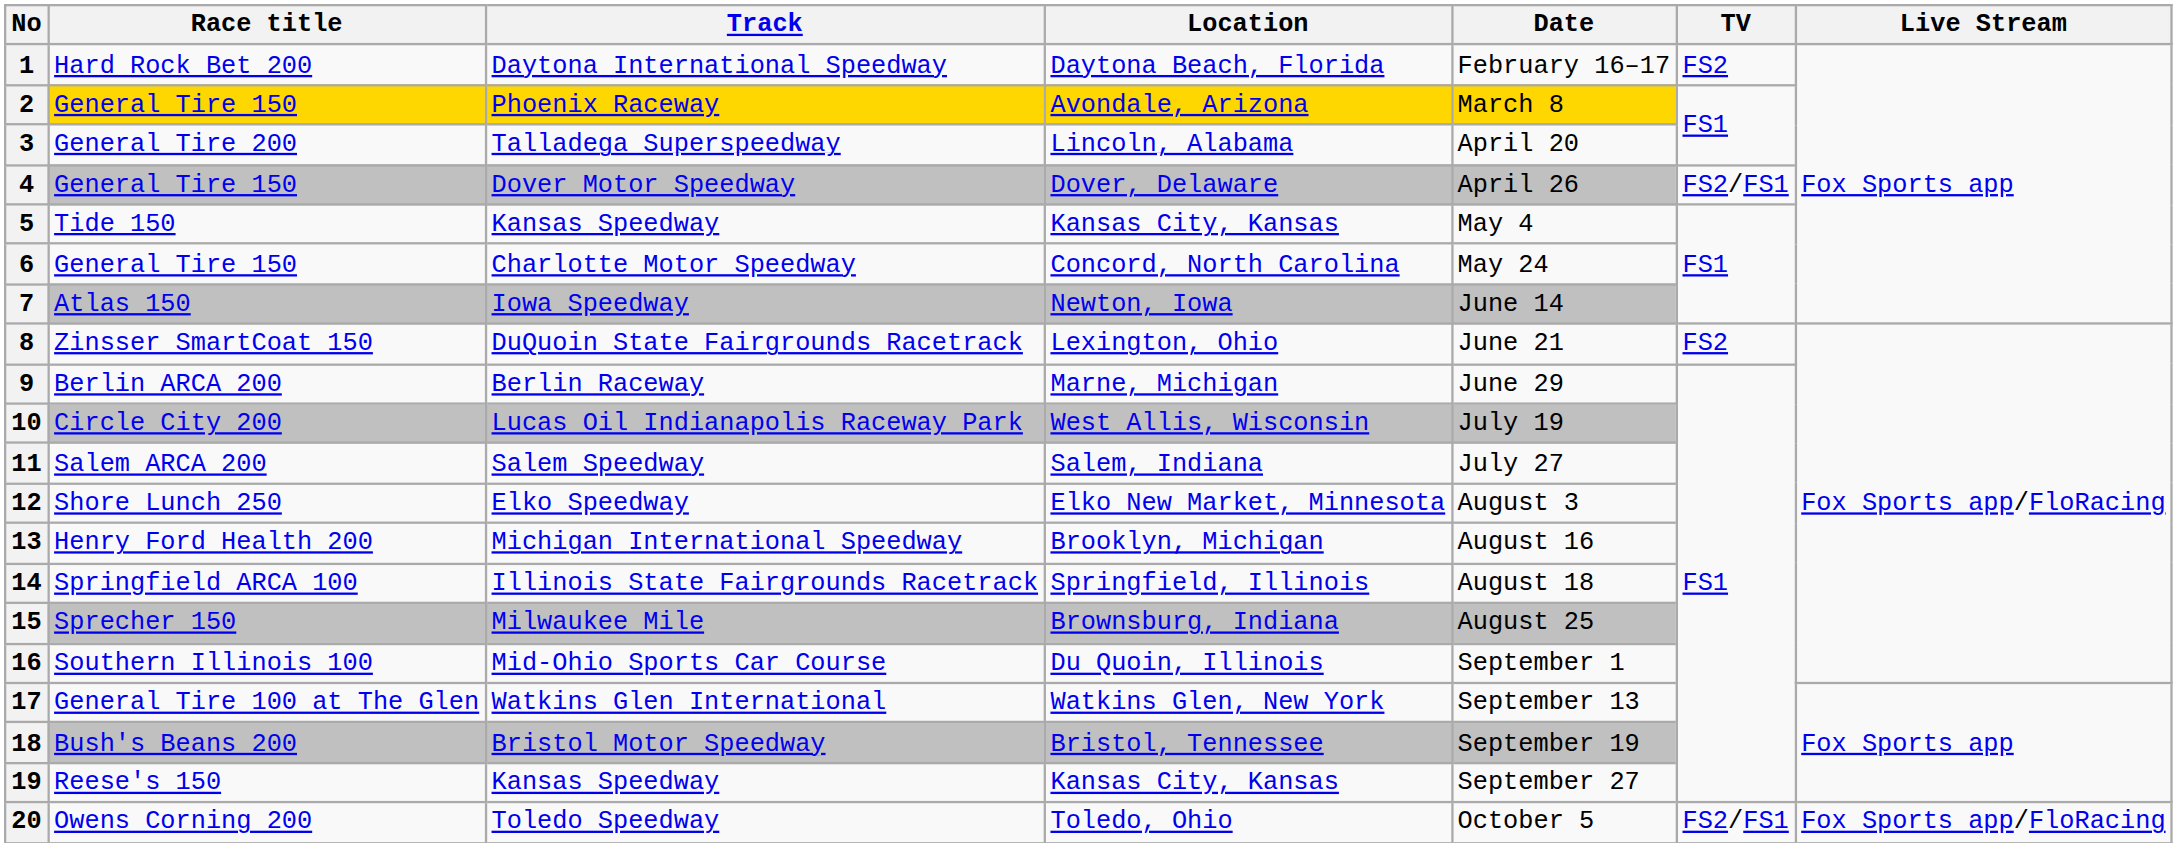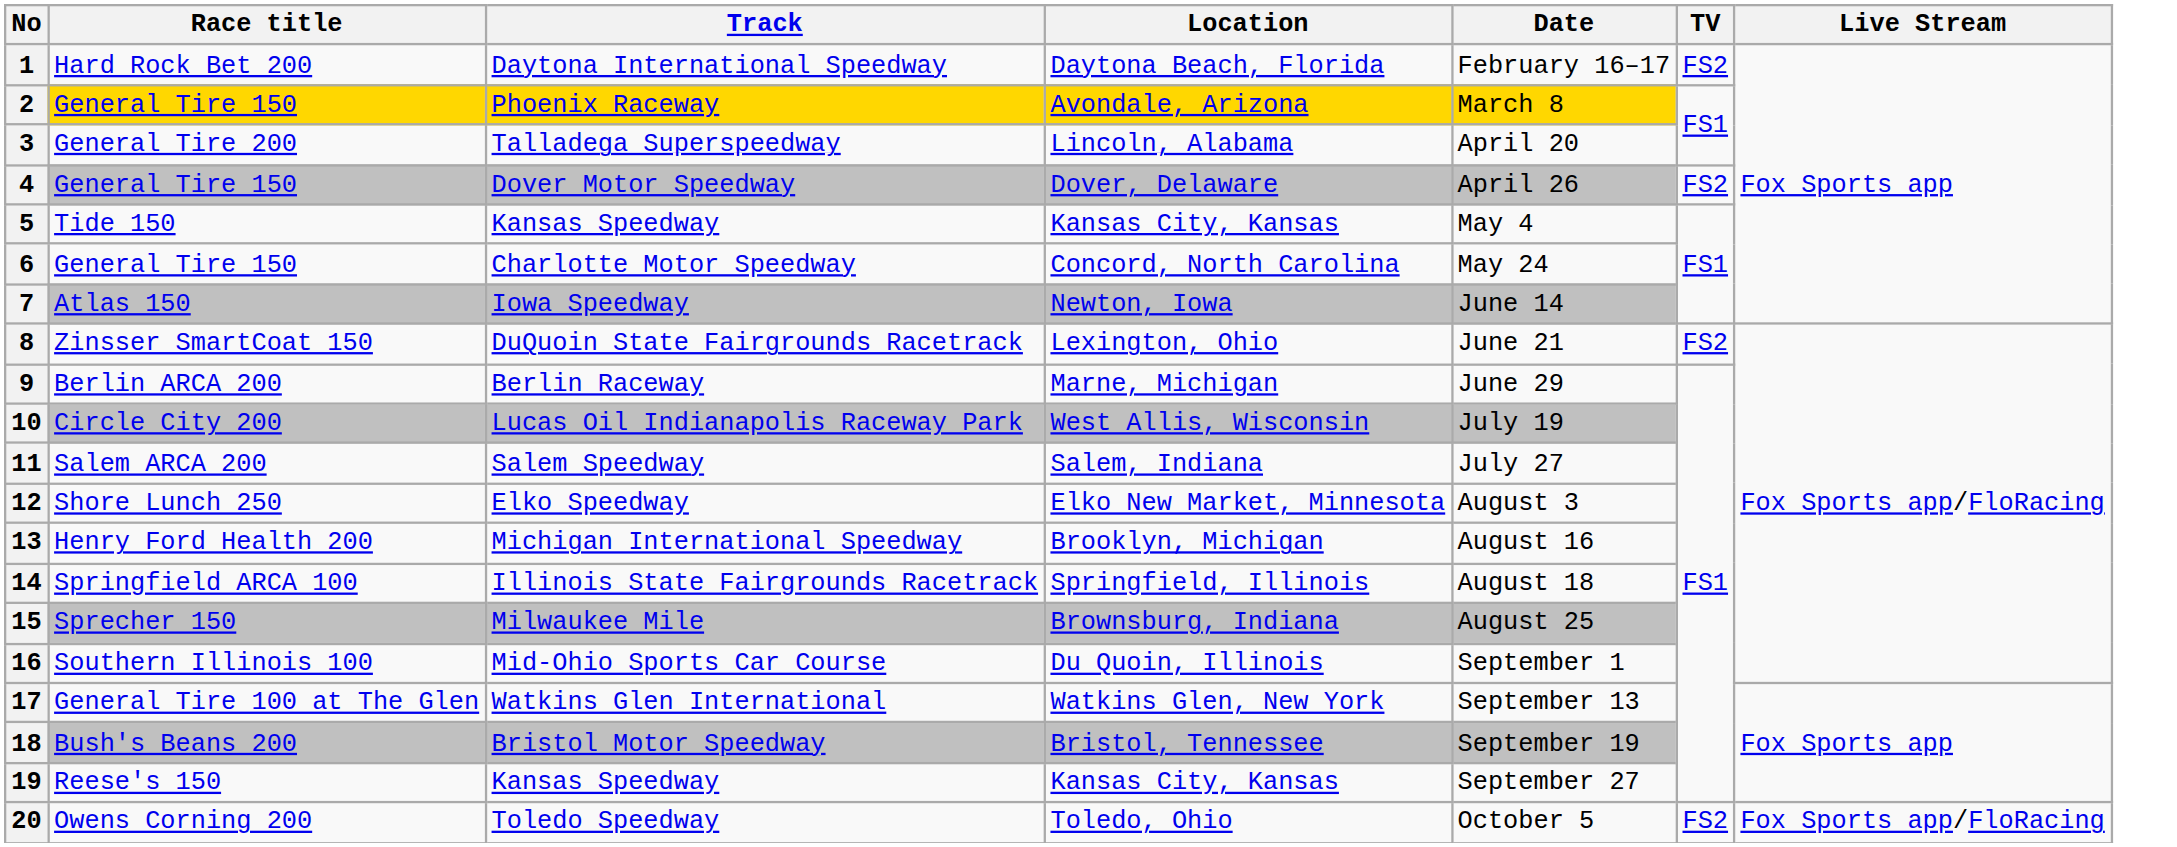4 | TV: FS2/FS1 -> FS2
20 | TV: FS2/FS1 -> FS2
